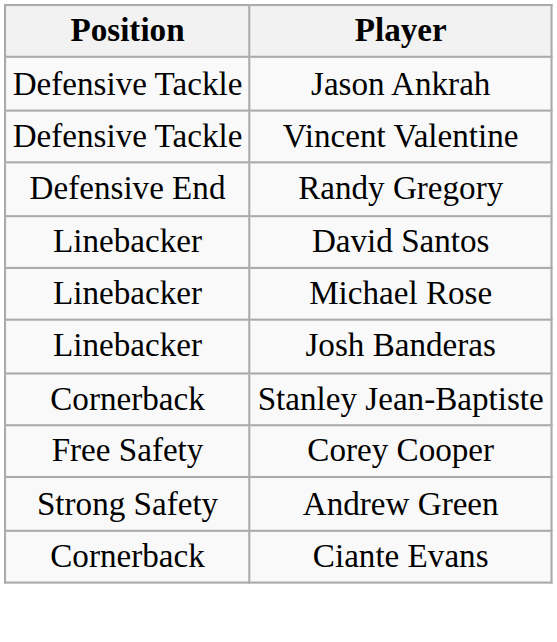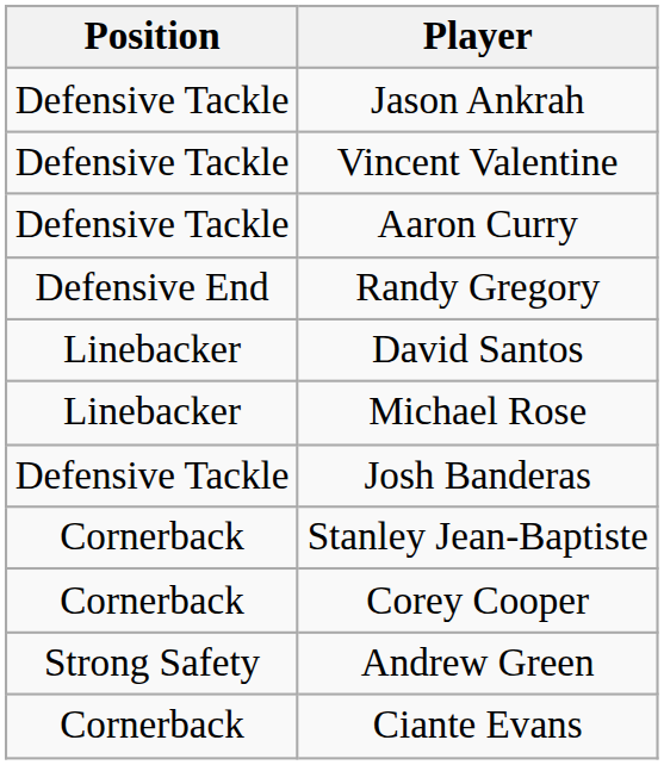+ row: Defensive Tackle | Aaron Curry
Josh Banderas | Position: Linebacker -> Defensive Tackle
Corey Cooper | Position: Free Safety -> Cornerback
